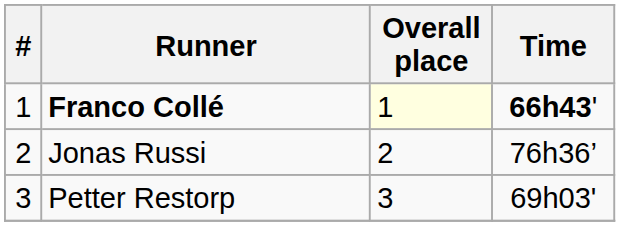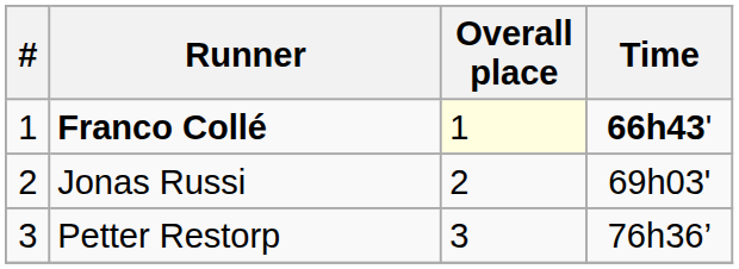Jonas Russi | Time: 76h36’ -> 69h03'
Petter Restorp | Time: 69h03' -> 76h36’
